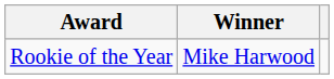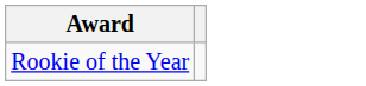- column: Winner | Mike Harwood
